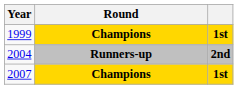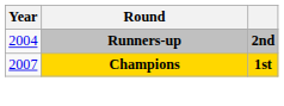- row: 1999 | Champions | 1st
